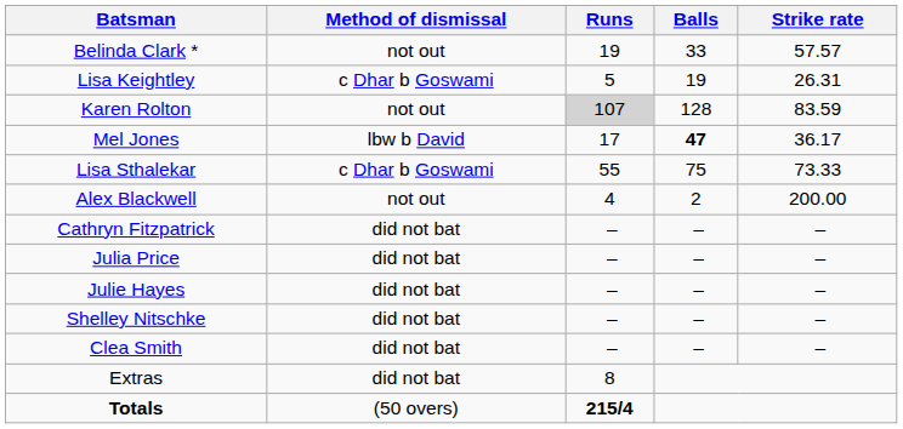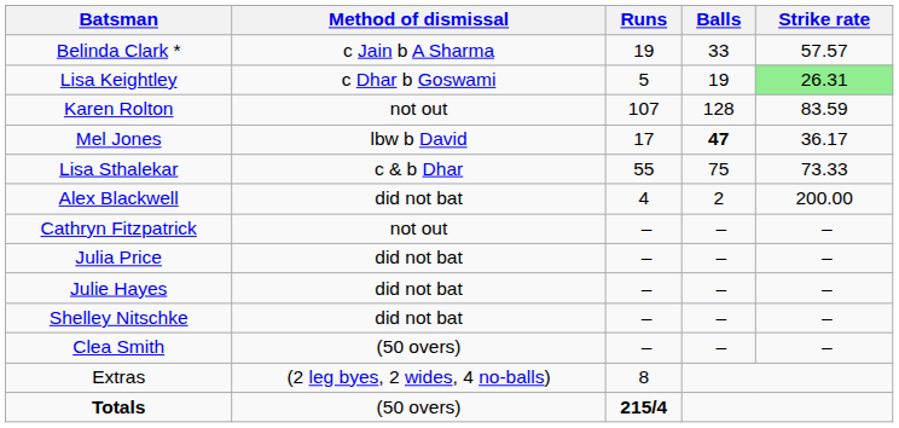Belinda Clark * | Method of dismissal: not out -> c Jain b A Sharma
Lisa Keightley | Strike rate: no background -> lightgreen background
Karen Rolton | Runs: lightgrey background -> no background
Lisa Sthalekar | Method of dismissal: c Dhar b Goswami -> c & b Dhar
Alex Blackwell | Method of dismissal: not out -> did not bat
Cathryn Fitzpatrick | Method of dismissal: did not bat -> not out
Clea Smith | Method of dismissal: did not bat -> (50 overs)
Extras | Method of dismissal: did not bat -> (2 leg byes, 2 wides, 4 no-balls)
